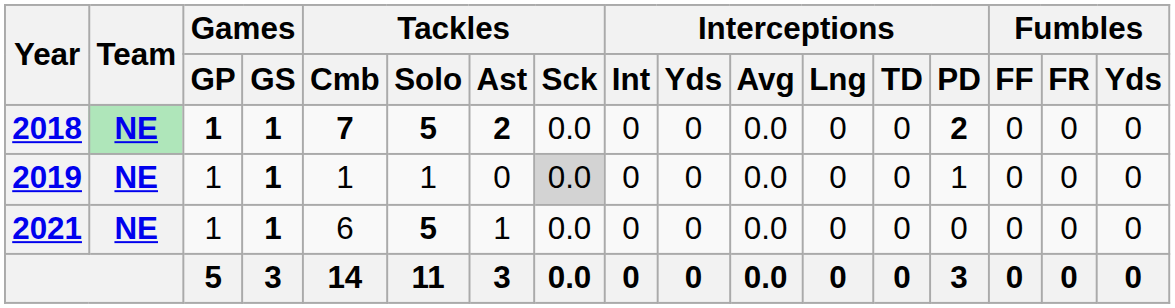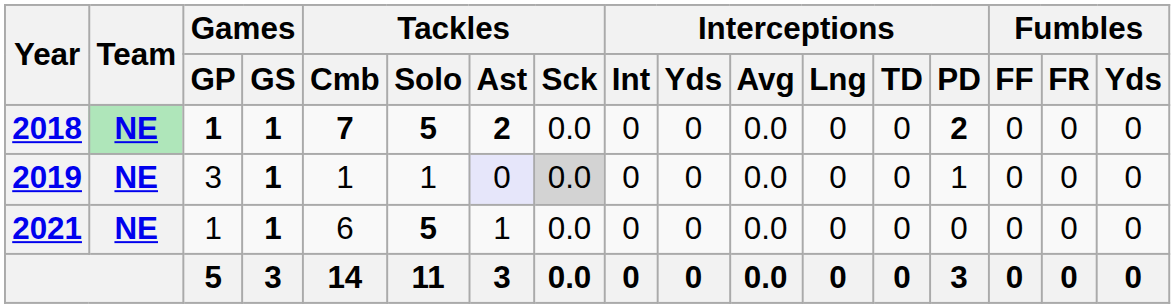2019 | Games / GP: 1 -> 3
2019 | Tackles / Ast: no background -> lavender background
